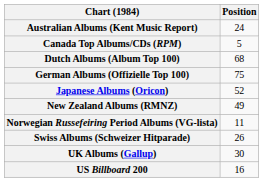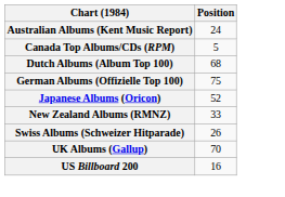New Zealand Albums (RMNZ) | Position: 49 -> 33
- row: Norwegian Russefeiring Period Albums (VG-lista) | 11
UK Albums (Gallup) | Position: 30 -> 70
